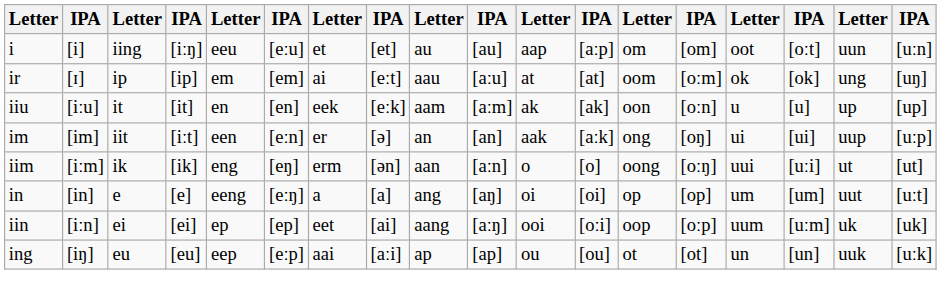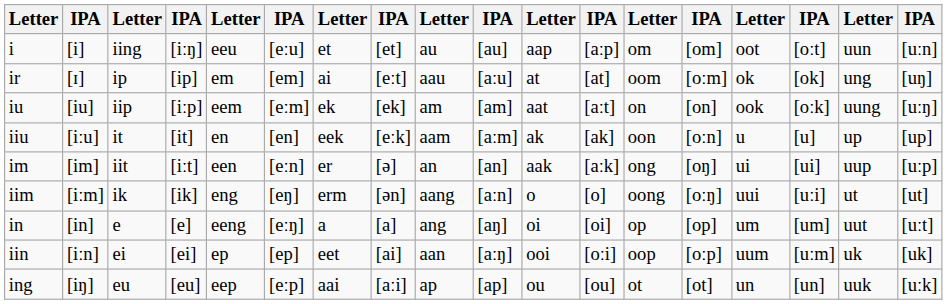+ row: iu | [iu] | iip | [iːp] | eem | [eːm] | ek | [ek] | am | [am] | aat | [aːt] | on | [on] | ook | [oːk] | uung | [uːŋ]
iim | column 9: aan -> aang
iin | column 9: aang -> aan
